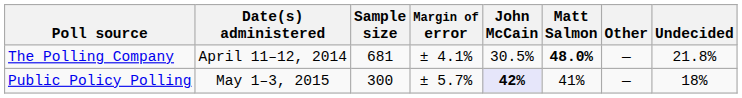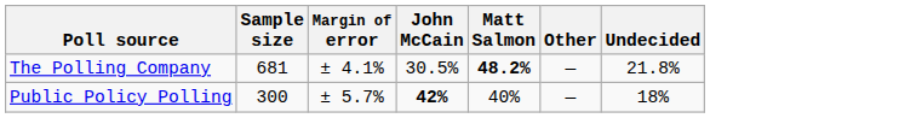- column: Date(s) administered | April 11–12, 2014 | May 1–3, 2015
The Polling Company | Matt Salmon: 48.0% -> 48.2%
Public Policy Polling | John McCain: lavender background -> no background
Public Policy Polling | Matt Salmon: 41% -> 40%
